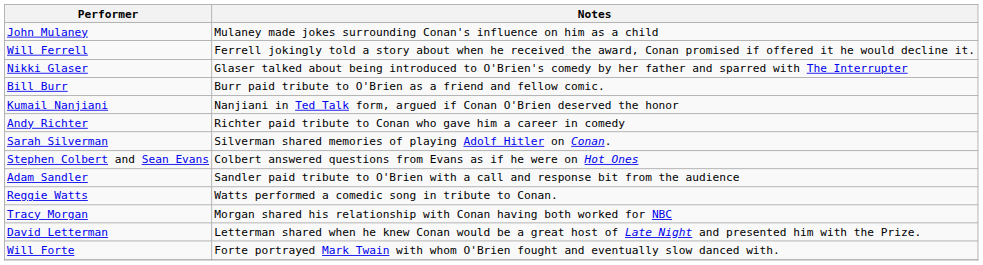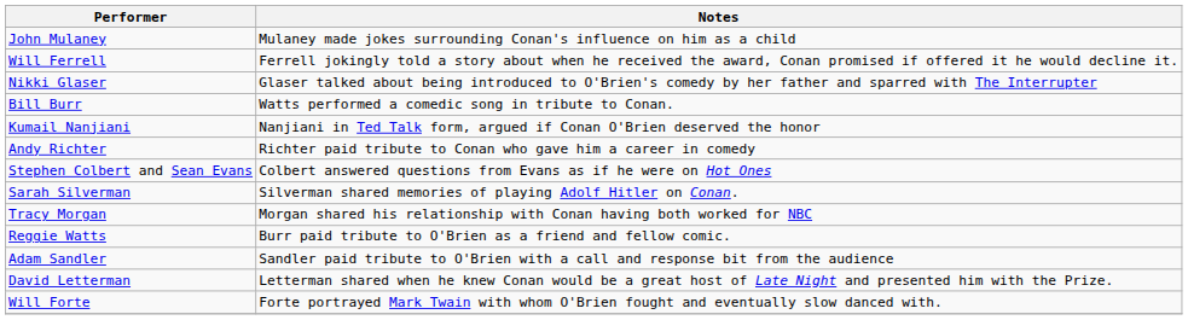Bill Burr | Notes: Burr paid tribute to O'Brien as a friend and fellow comic. -> Watts performed a comedic song in tribute to Conan.
rows swapped: Sarah Silverman <-> Stephen Colbert and Sean Evans
rows swapped: Tracy Morgan <-> Adam Sandler
Reggie Watts | Notes: Watts performed a comedic song in tribute to Conan. -> Burr paid tribute to O'Brien as a friend and fellow comic.
